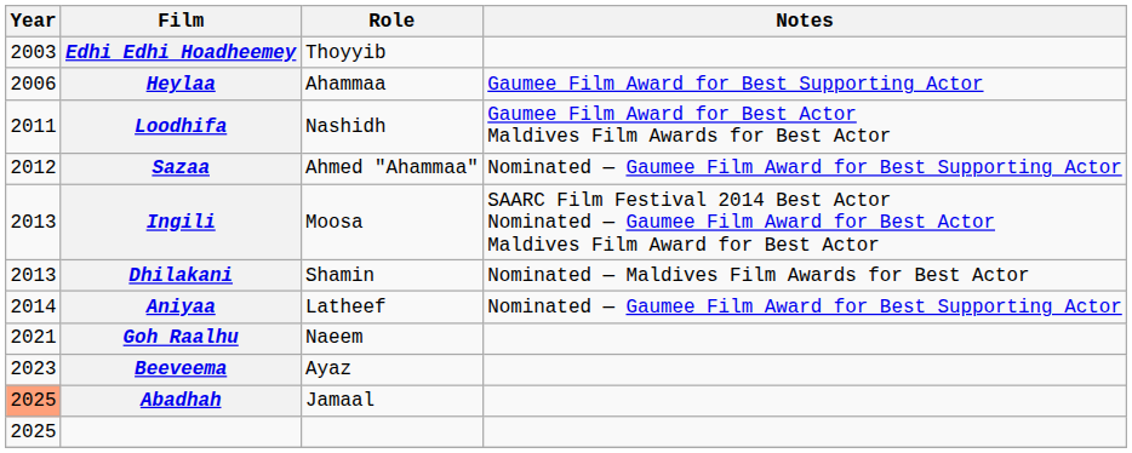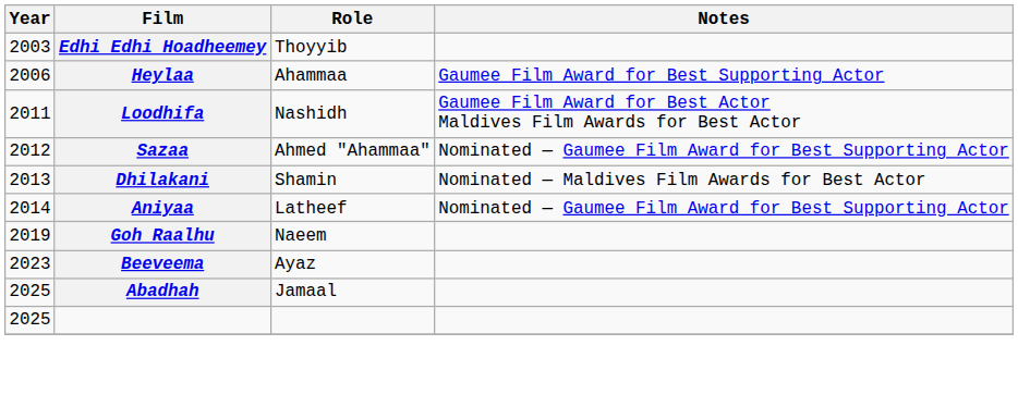- row: 2013 | Ingili | Moosa | SAARC Film Festival 2014 Best Actor Nominated — Gaumee Film Award for Best Actor Maldives Film Award for Best Actor
Goh Raalhu | Year: 2021 -> 2019
Abadhah | Year: lightsalmon background -> no background
